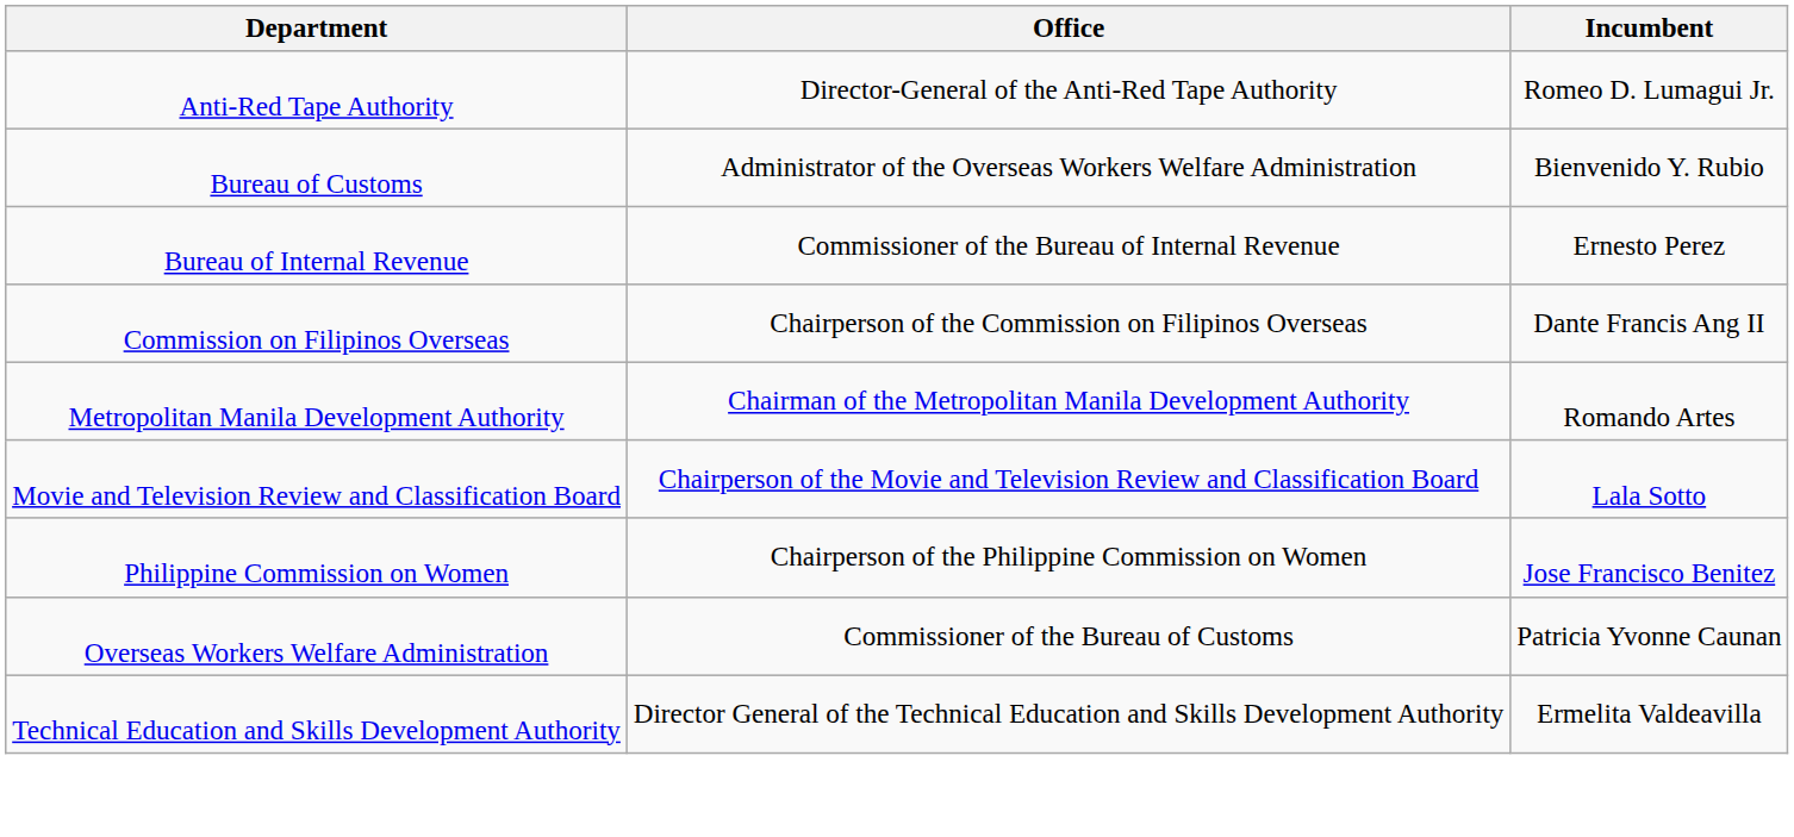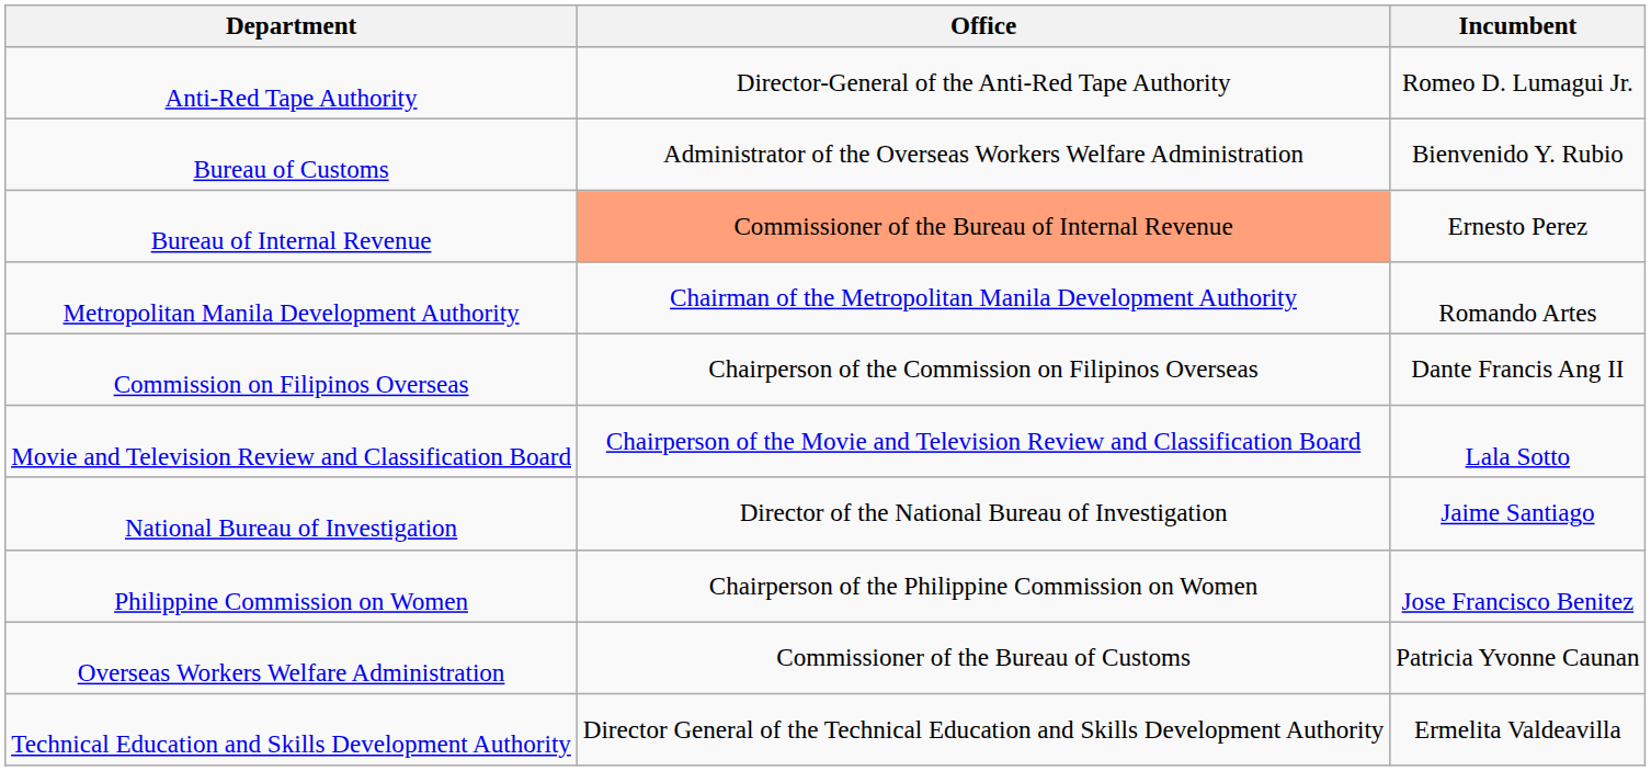Bureau of Internal Revenue | Office: no background -> lightsalmon background
rows swapped: Commission on Filipinos Overseas <-> Metropolitan Manila Development Authority
+ row: National Bureau of Investigation | Director of the National Bureau of Investigation | Jaime Santiago
